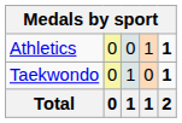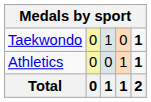rows swapped: Athletics <-> Taekwondo
